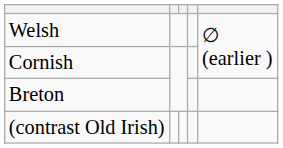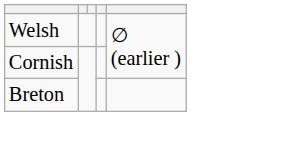- row: (contrast Old Irish)
